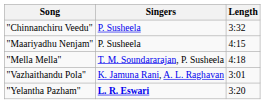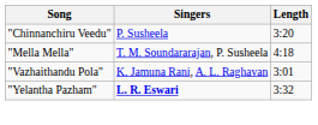"Chinnanchiru Veedu" | Length: 3:32 -> 3:20
- row: "Maariyadhu Nenjam" | P. Susheela | 4:15
"Yelantha Pazham" | Length: 3:20 -> 3:32
